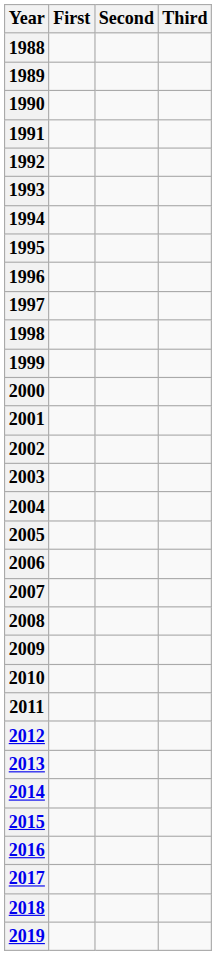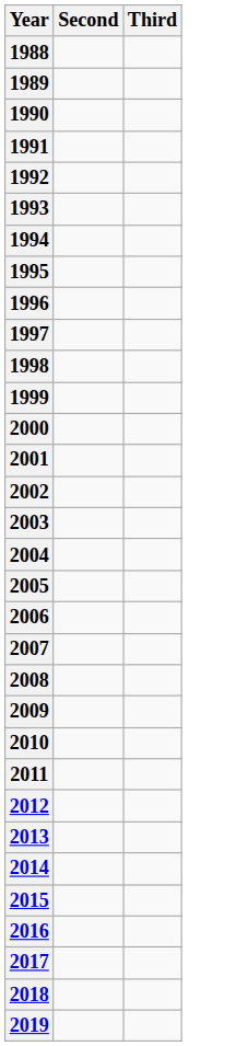- column: First
